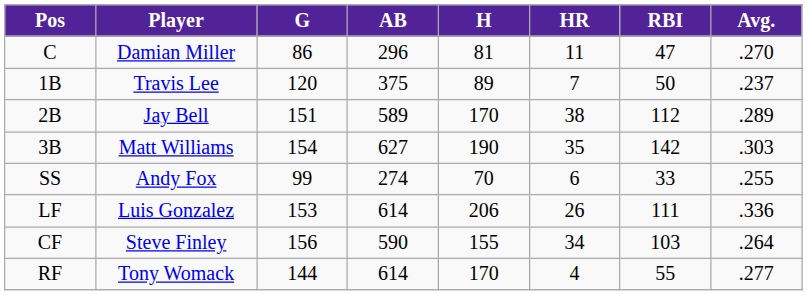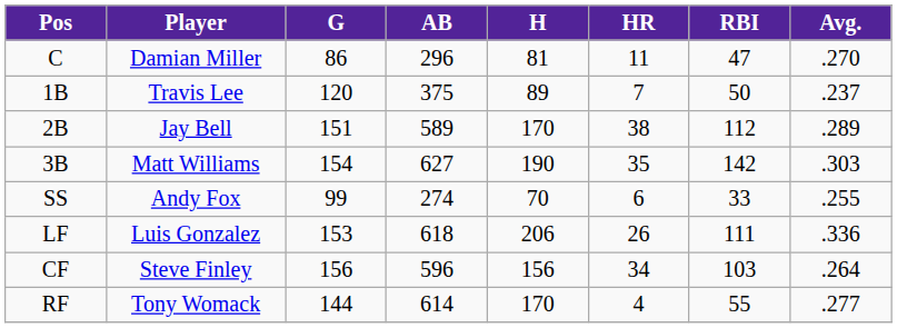LF | AB: 614 -> 618
CF | AB: 590 -> 596
CF | H: 155 -> 156
